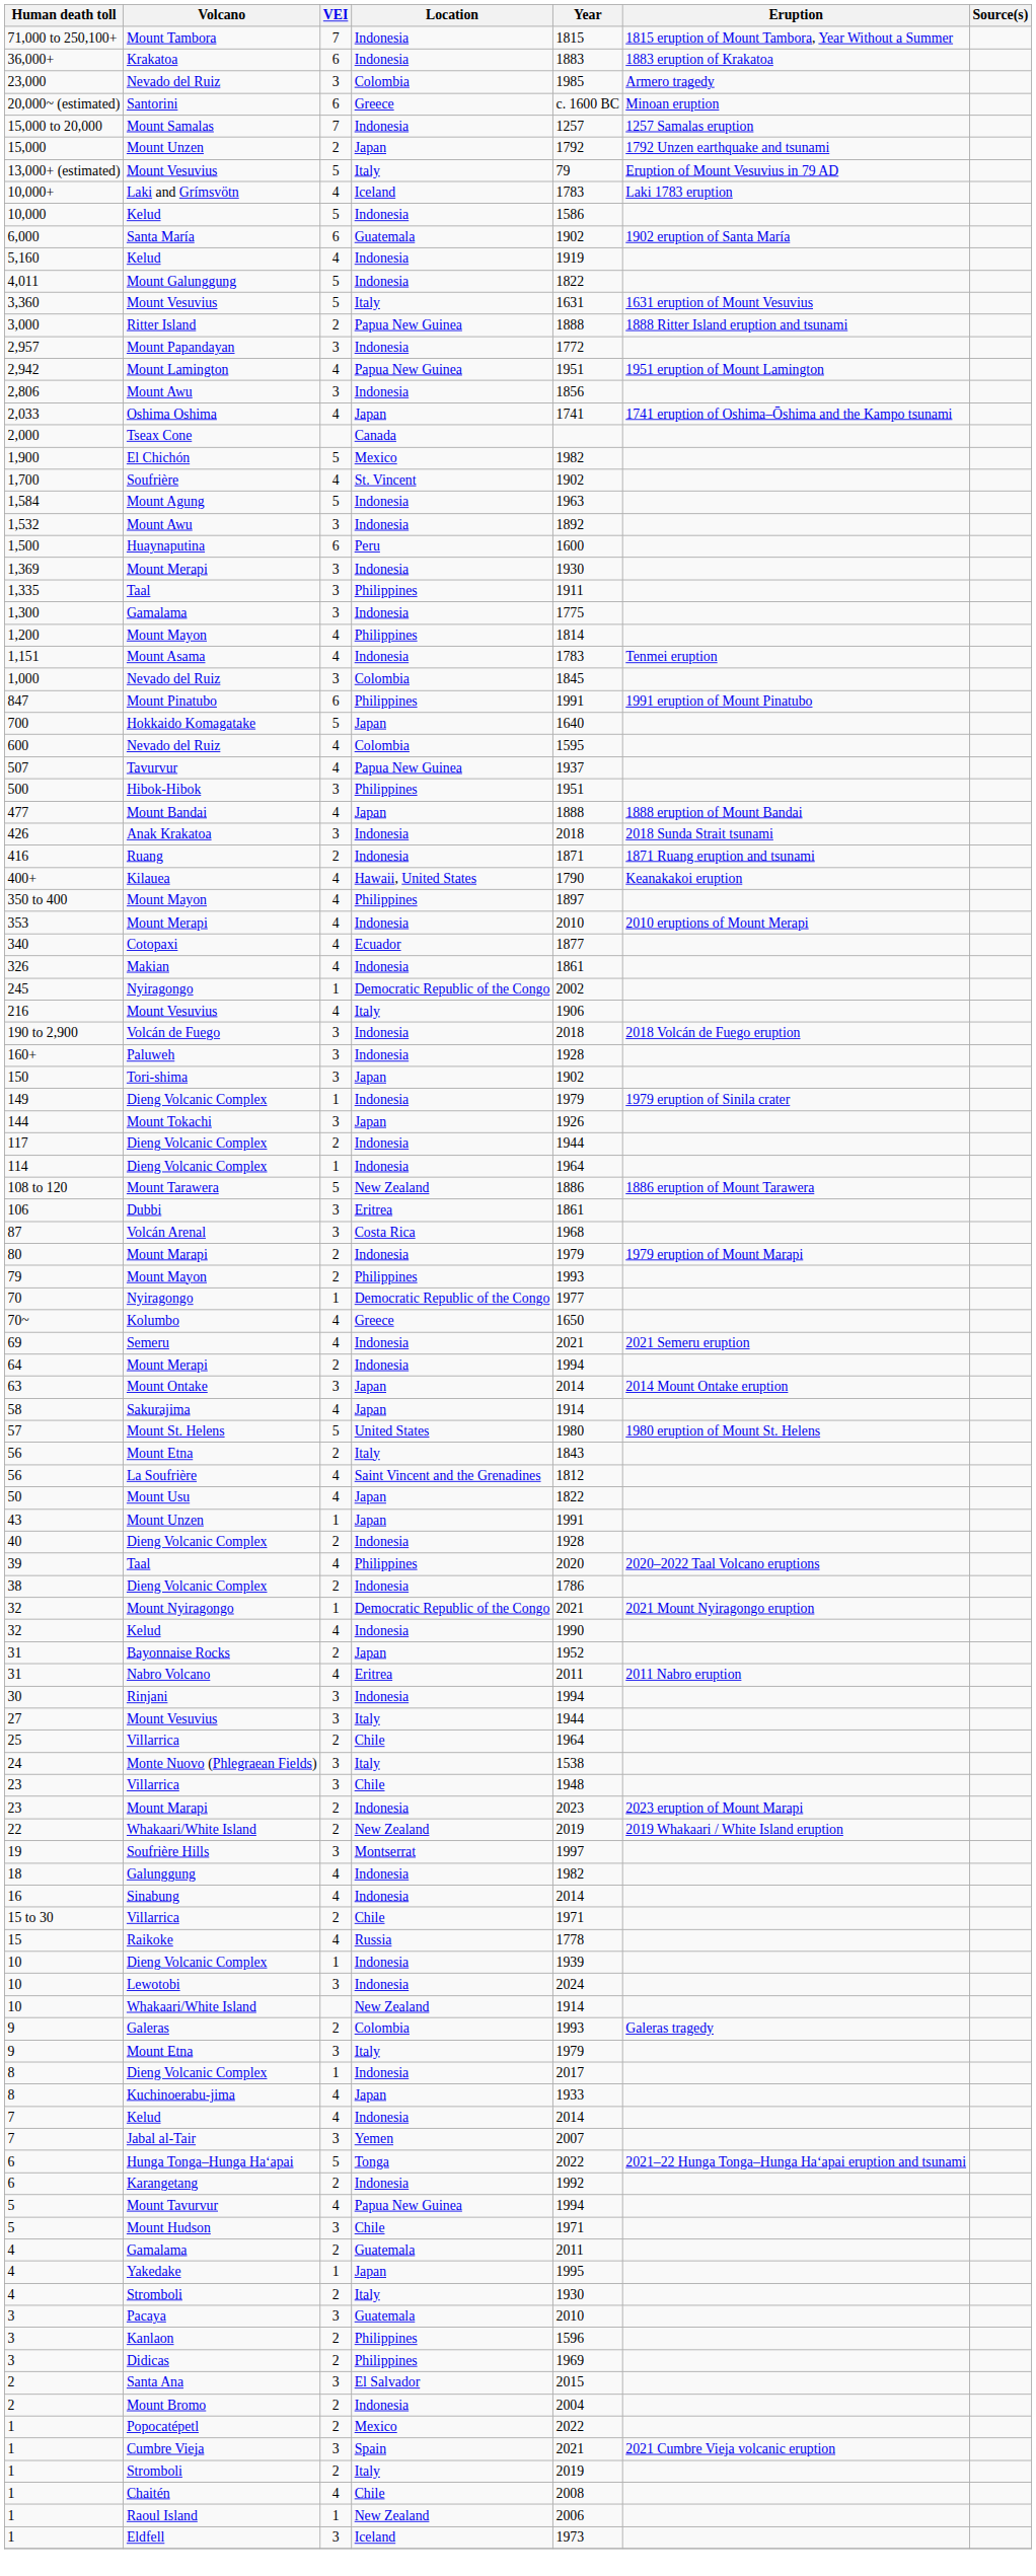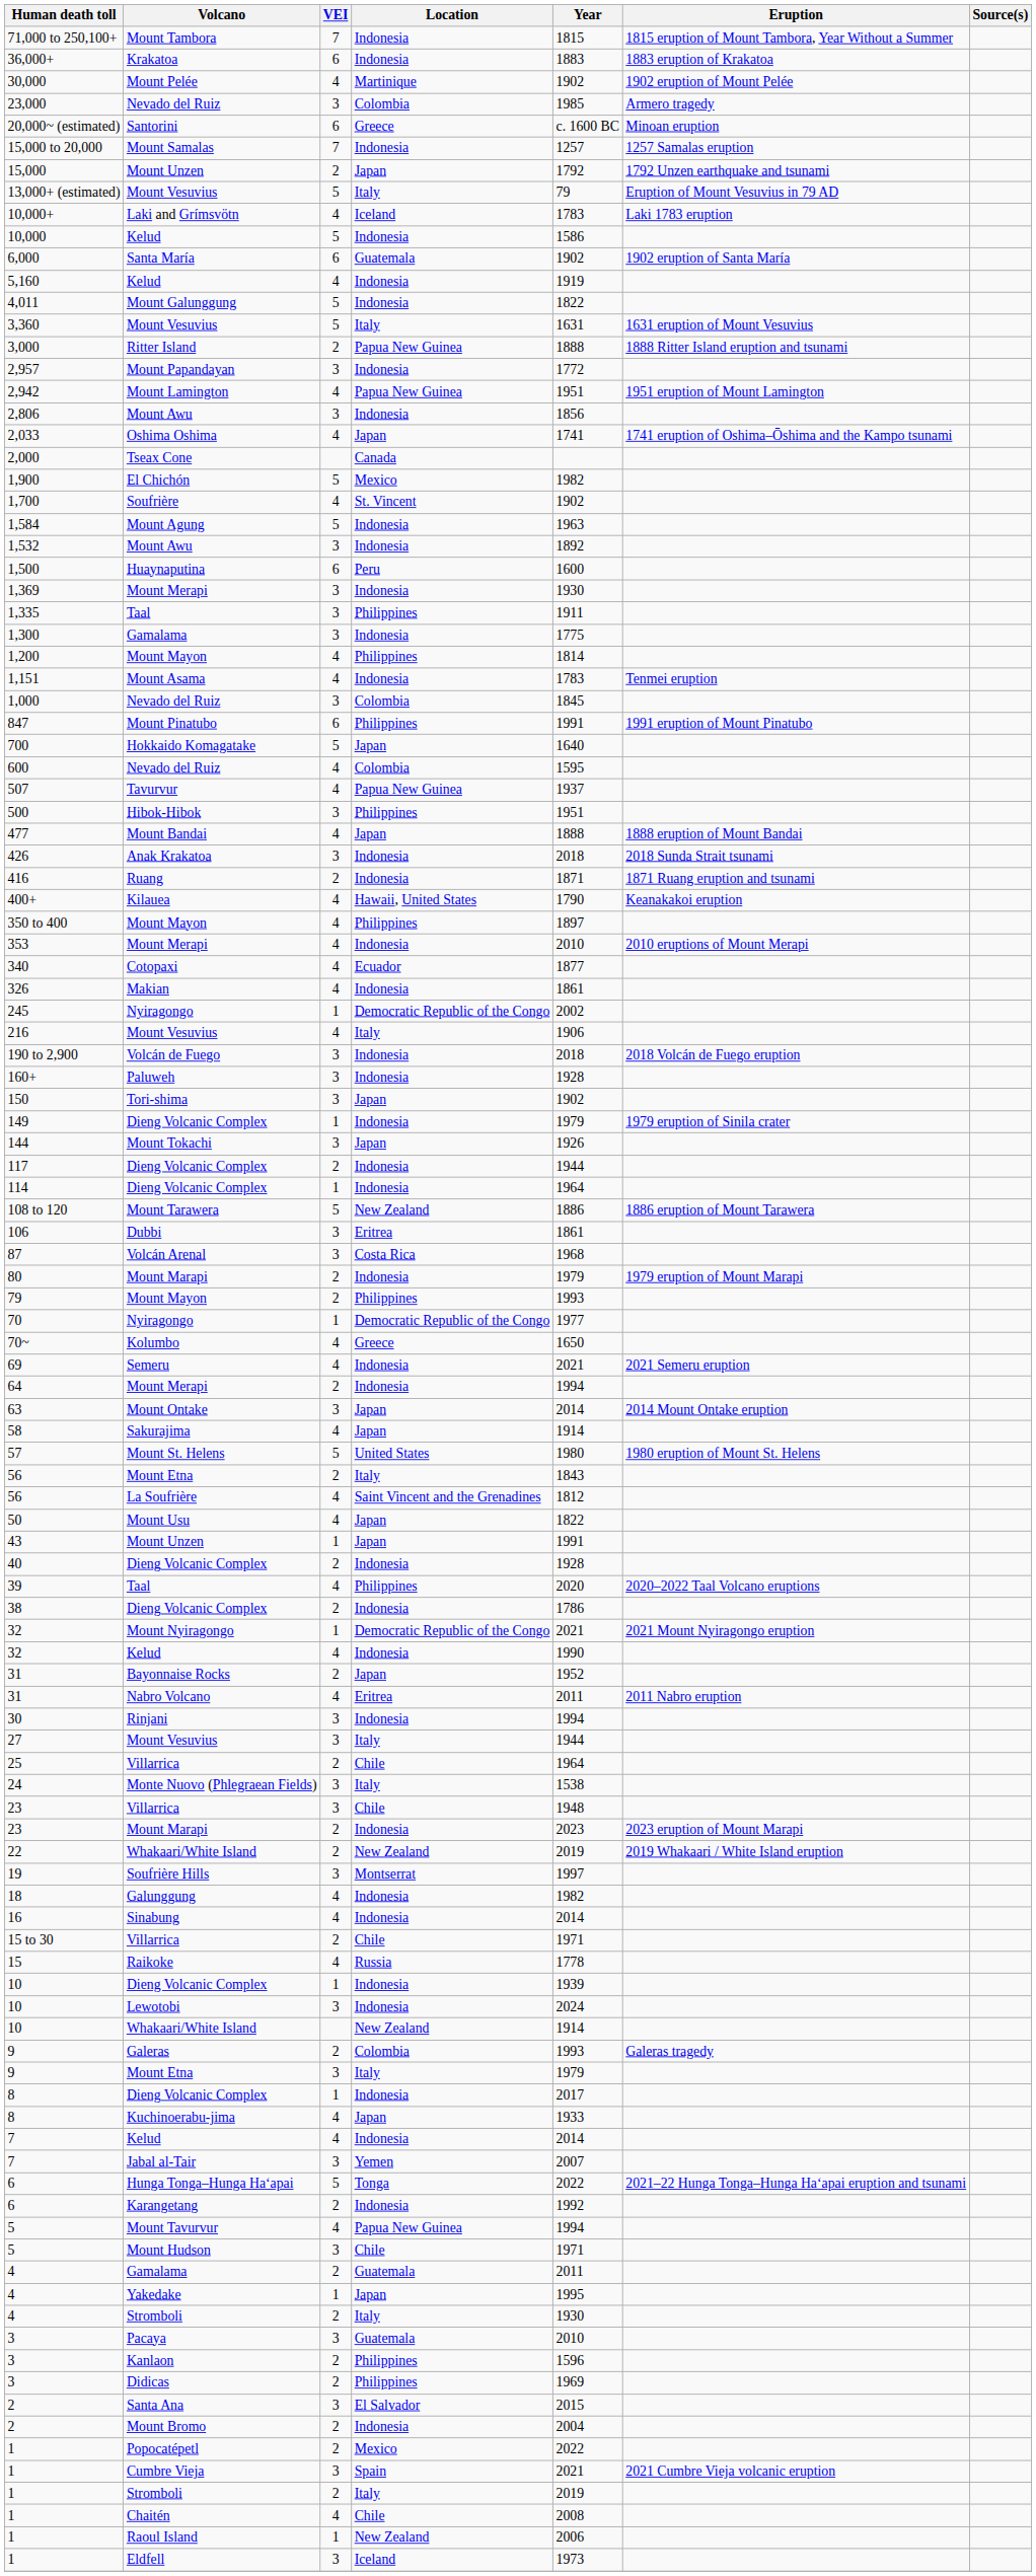+ row: 30,000 | Mount Pelée | 4 | Martinique | 1902 | 1902 eruption of Mount Pelée
